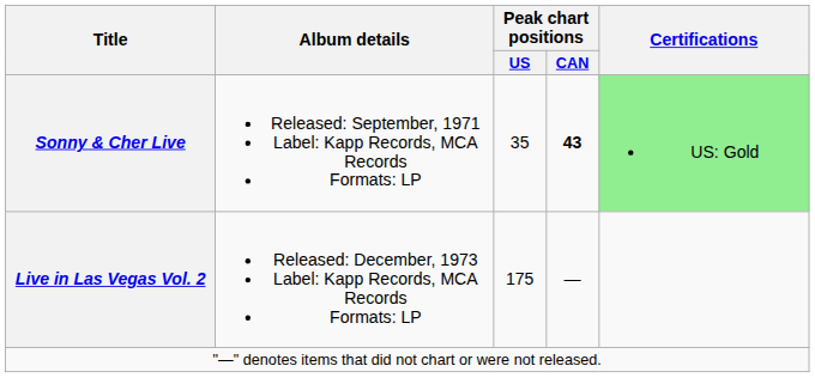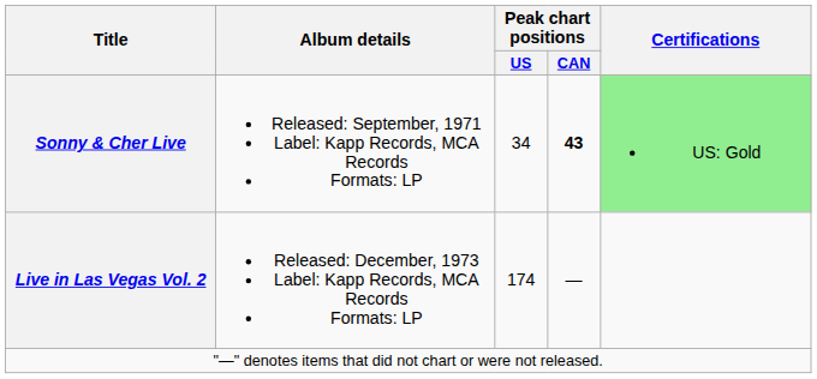Sonny & Cher Live | Peak chart positions / US: 35 -> 34
Live in Las Vegas Vol. 2 | Peak chart positions / US: 175 -> 174
